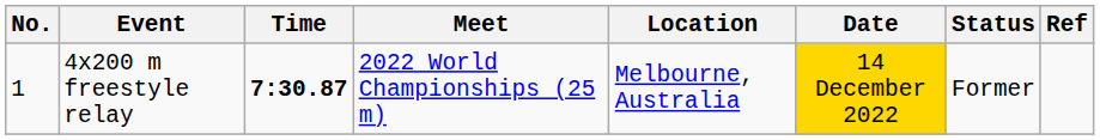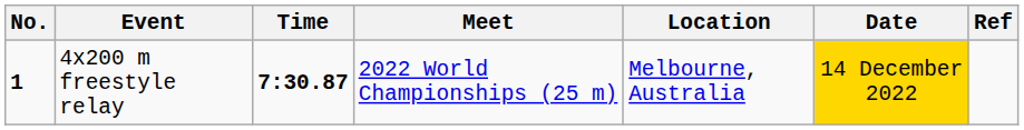- column: Status | Former
4x200 m freestyle relay | No.: normal -> bold
